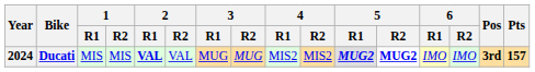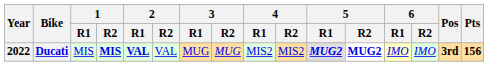Ducati | Year: 2024 -> 2022
Ducati | 1 / R2: normal -> bold
Ducati | Pts: 157 -> 156
